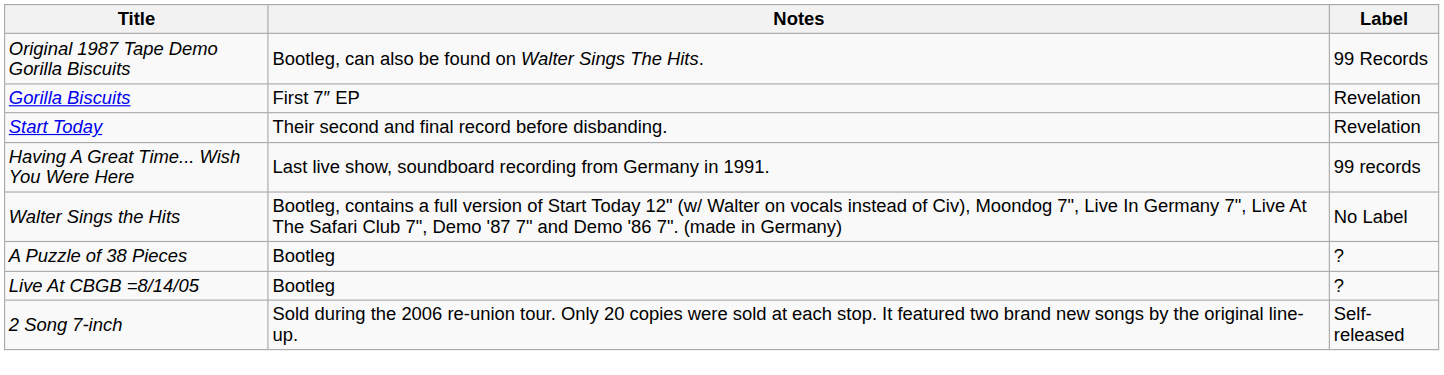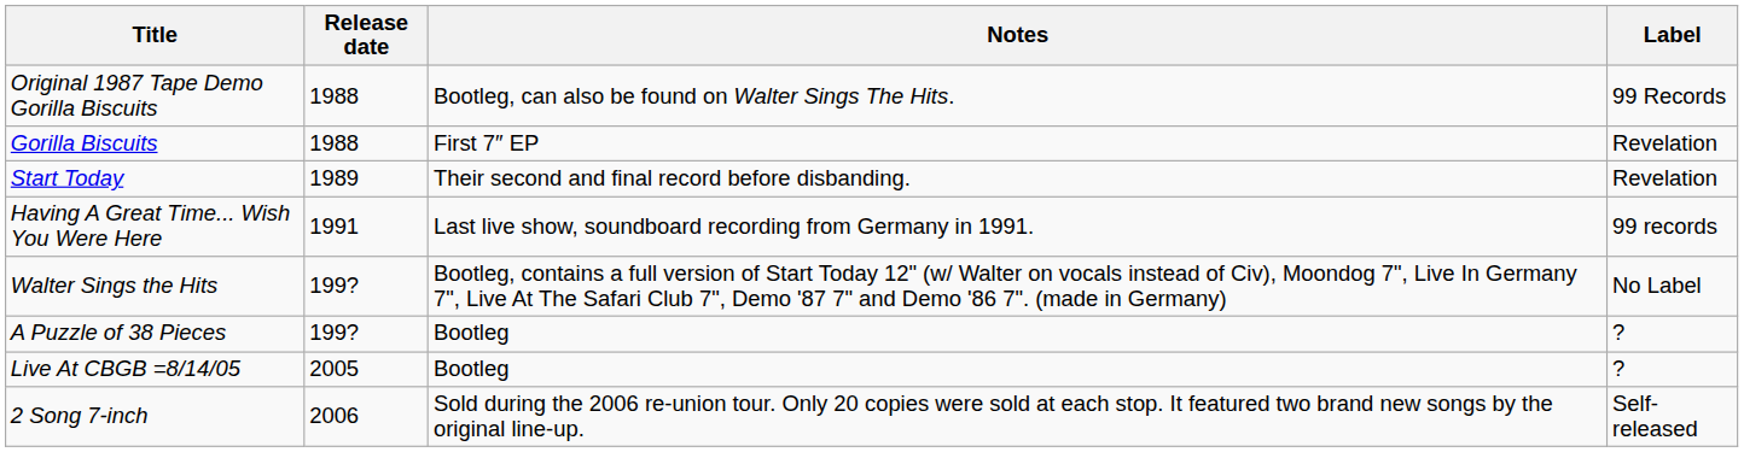+ column: Release date | 1988 | 1988 | 1989 | 1991 | 199? | 199? | 2005 | 2006
